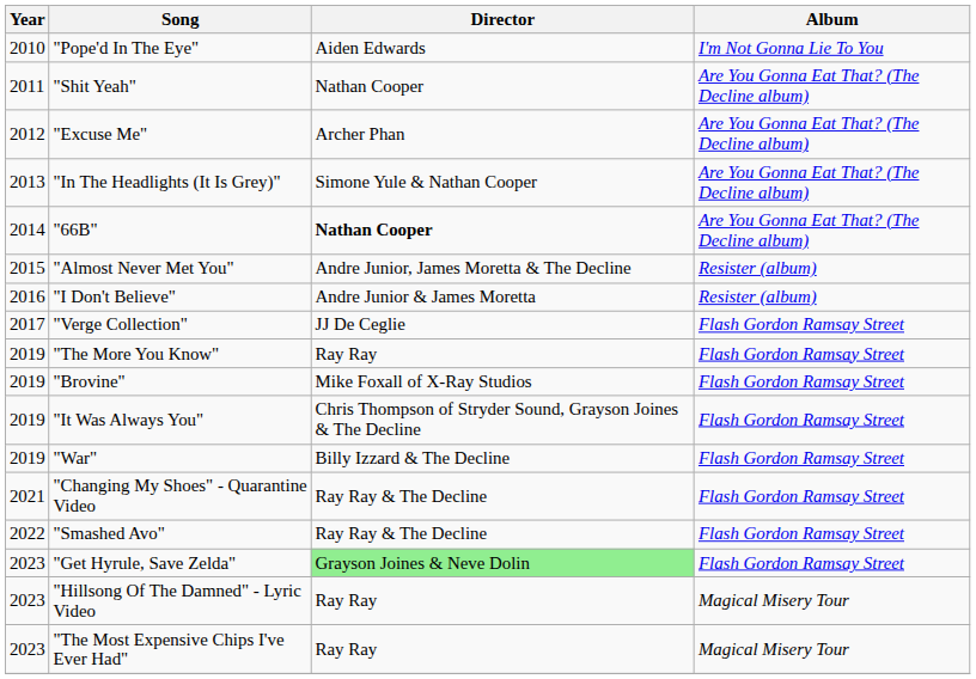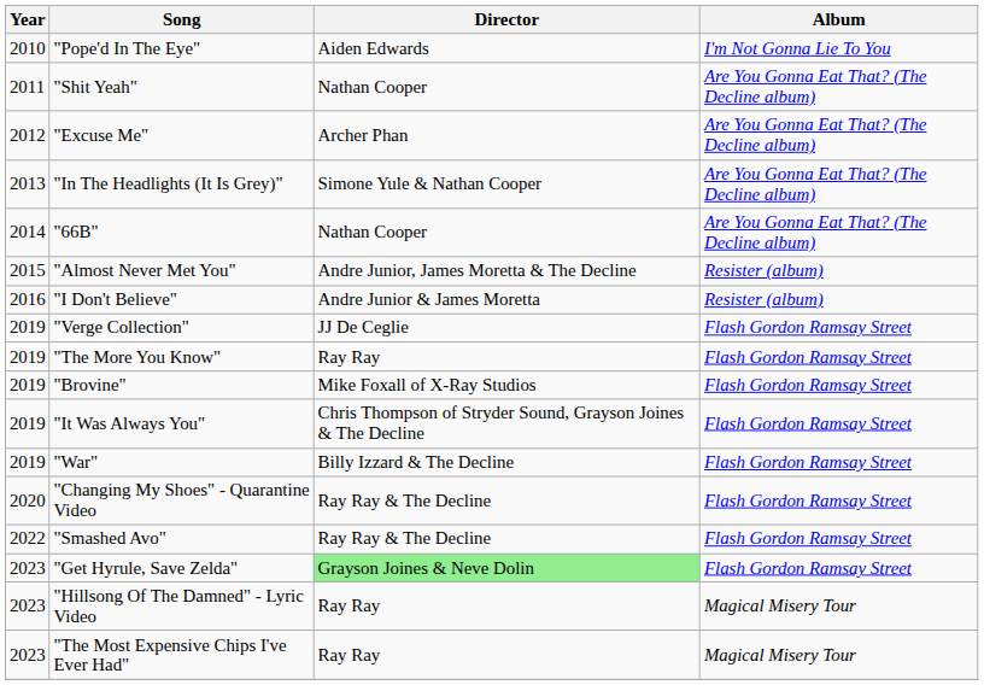"66B" | Director: bold -> normal
"Verge Collection" | Year: 2017 -> 2019
"Changing My Shoes" - Quarantine Video | Year: 2021 -> 2020
